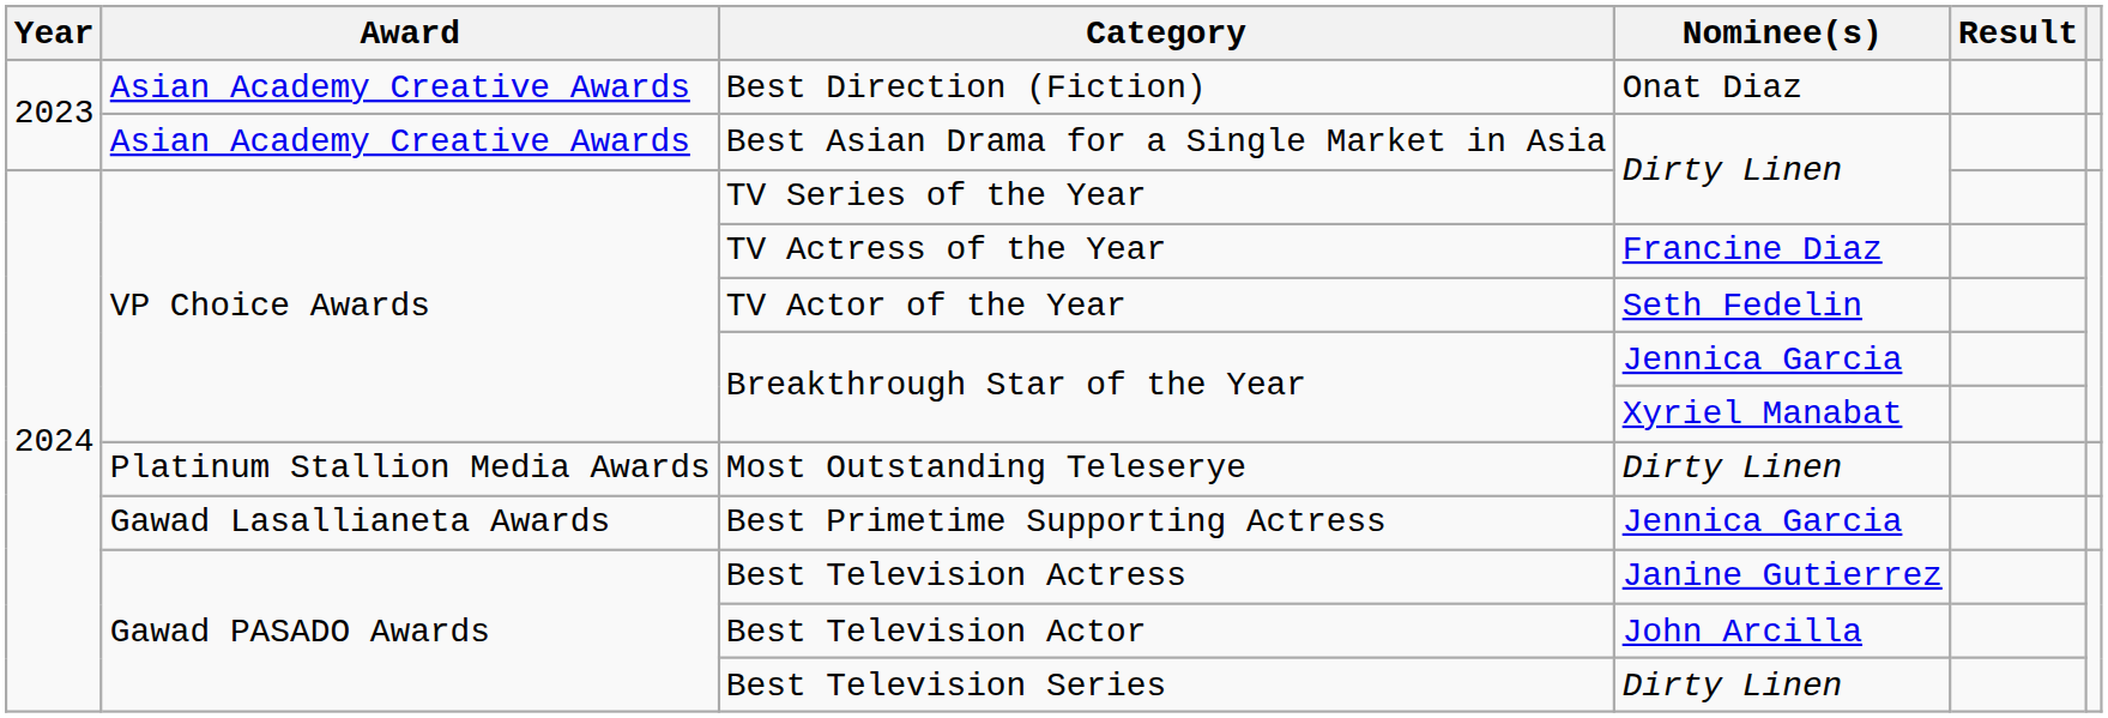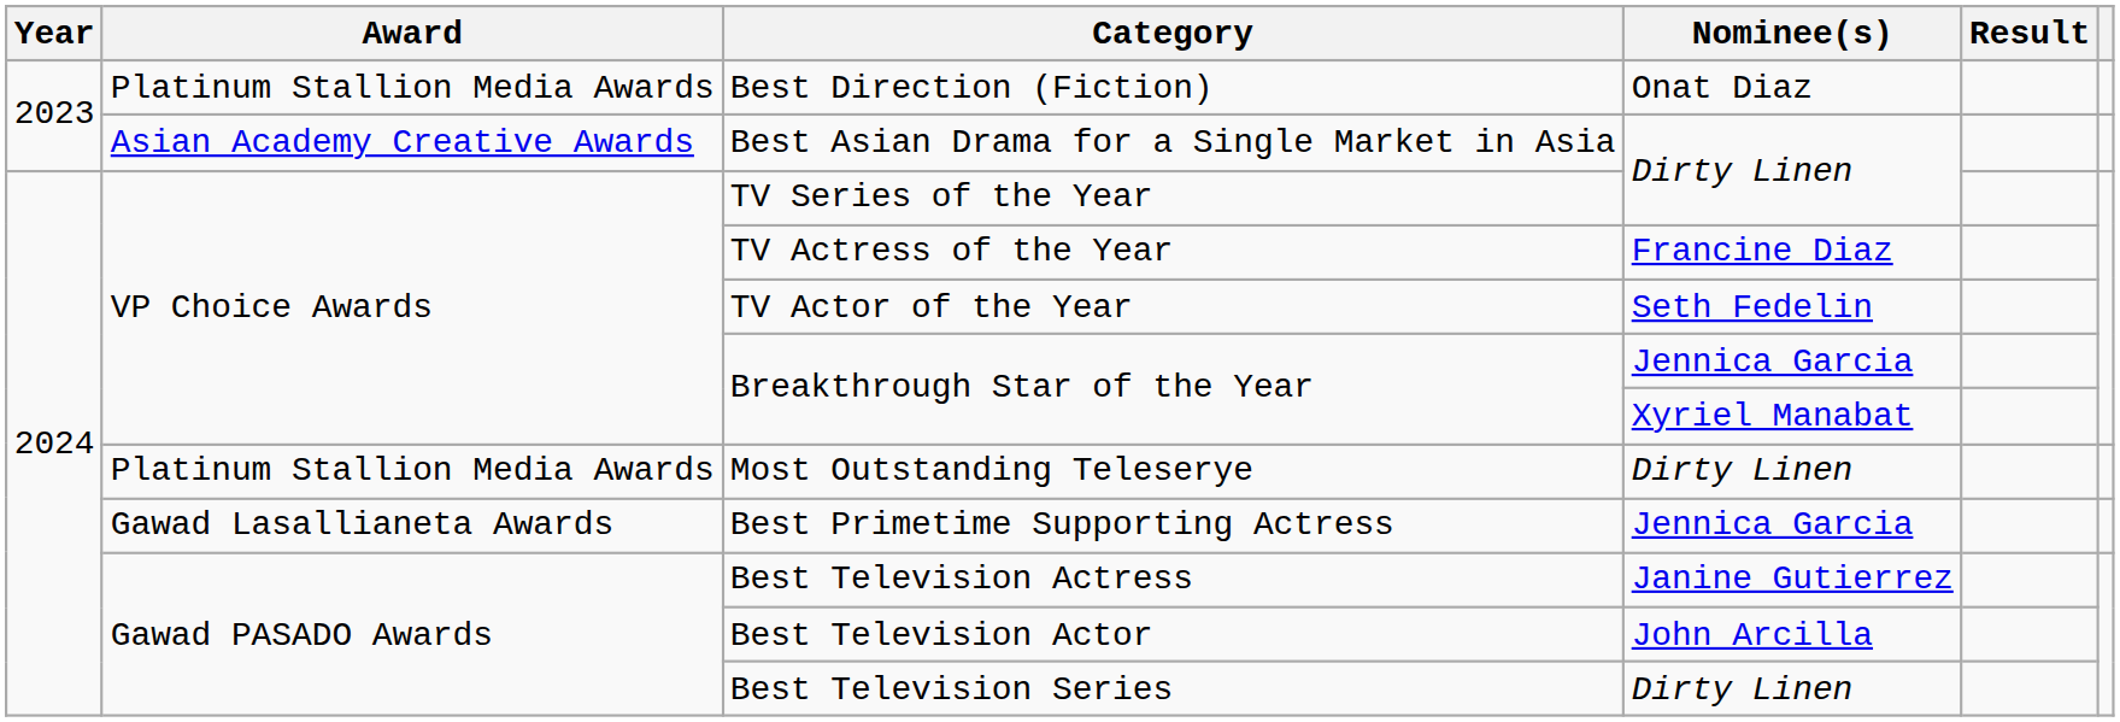Best Direction (Fiction) | Award: Asian Academy Creative Awards -> Platinum Stallion Media Awards
